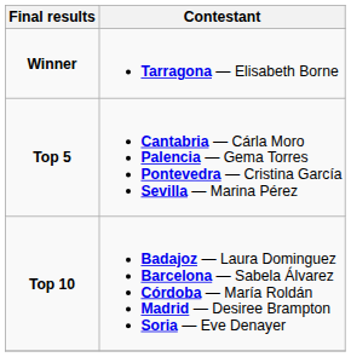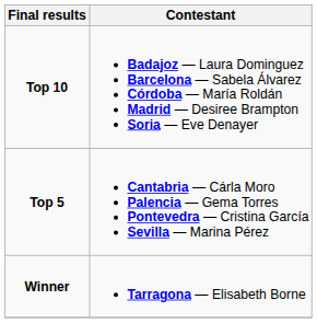rows swapped: Winner <-> Top 10
